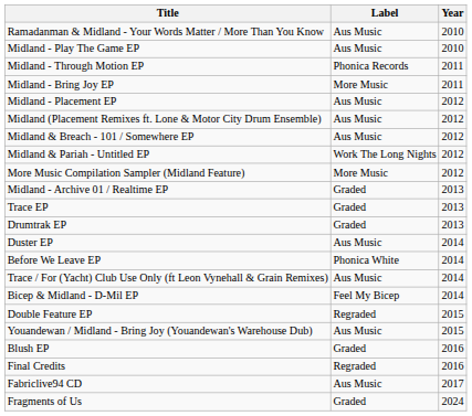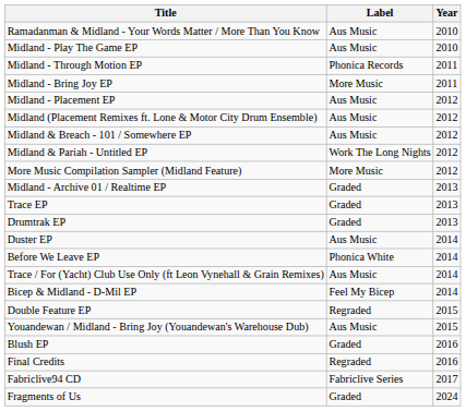Fabriclive94 CD | Label: Aus Music -> Fabriclive Series
